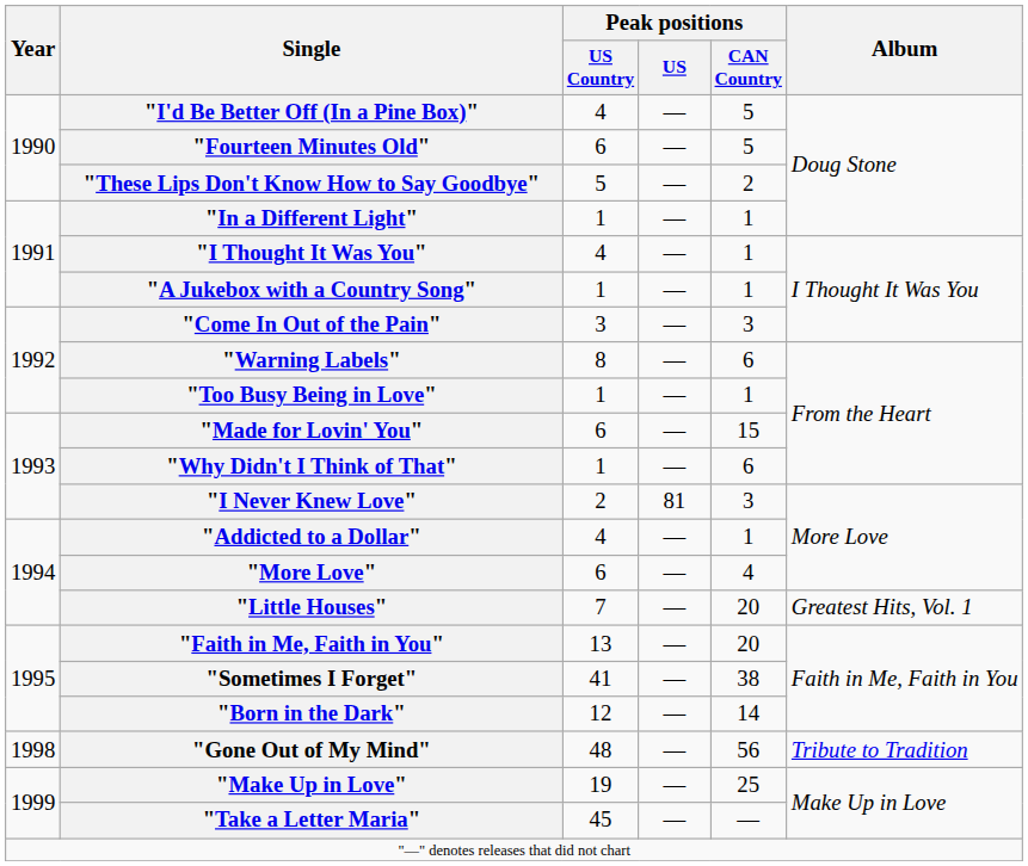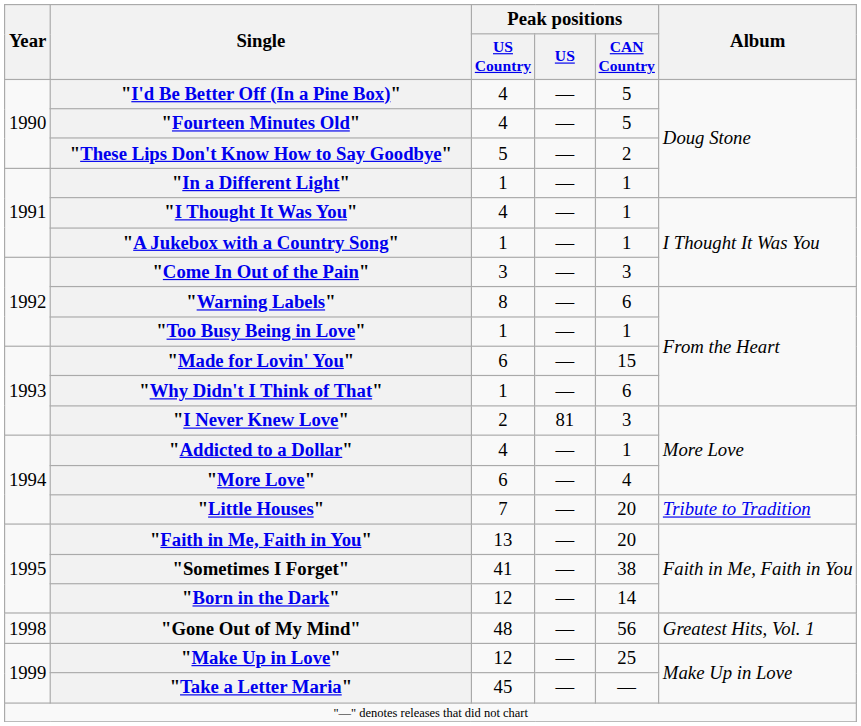"Fourteen Minutes Old" | Peak positions / US Country: 6 -> 4
"Little Houses" | Album: Greatest Hits, Vol. 1 -> Tribute to Tradition
"Gone Out of My Mind" | Album: Tribute to Tradition -> Greatest Hits, Vol. 1
"Make Up in Love" | Peak positions / US Country: 19 -> 12
